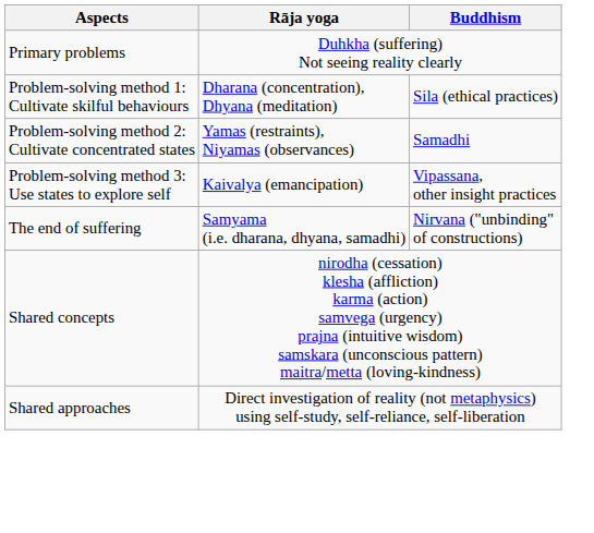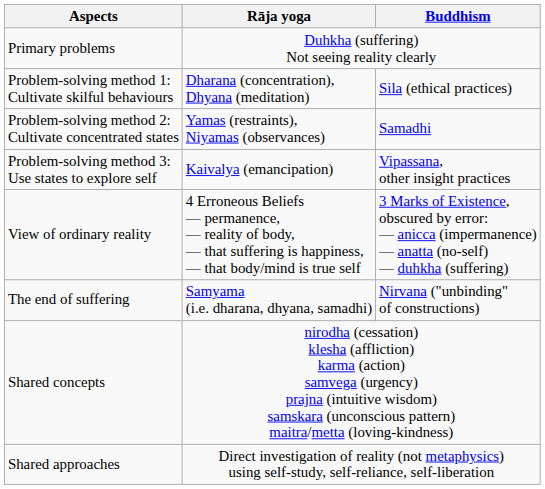+ row: View of ordinary reality | 4 Erroneous Beliefs — permanence, — reality of body, — that suffering is happiness, — that body/mind is true self | 3 Marks of Existence, obscured by error: — anicca (impermanence) — anatta (no-self) — duhkha (suffering)
